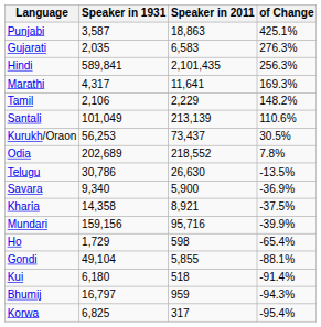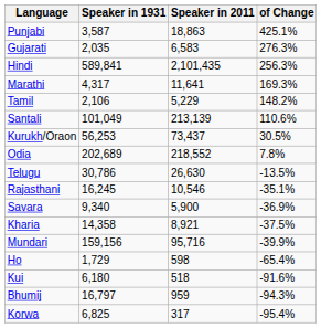Tamil | Speaker in 2011: 2,229 -> 5,229
+ row: Rajasthani | 16,245 | 10,546 | -35.1%
- row: Gondi | 49,104 | 5,855 | -88.1%
Kui | of Change: -91.4% -> -91.6%
